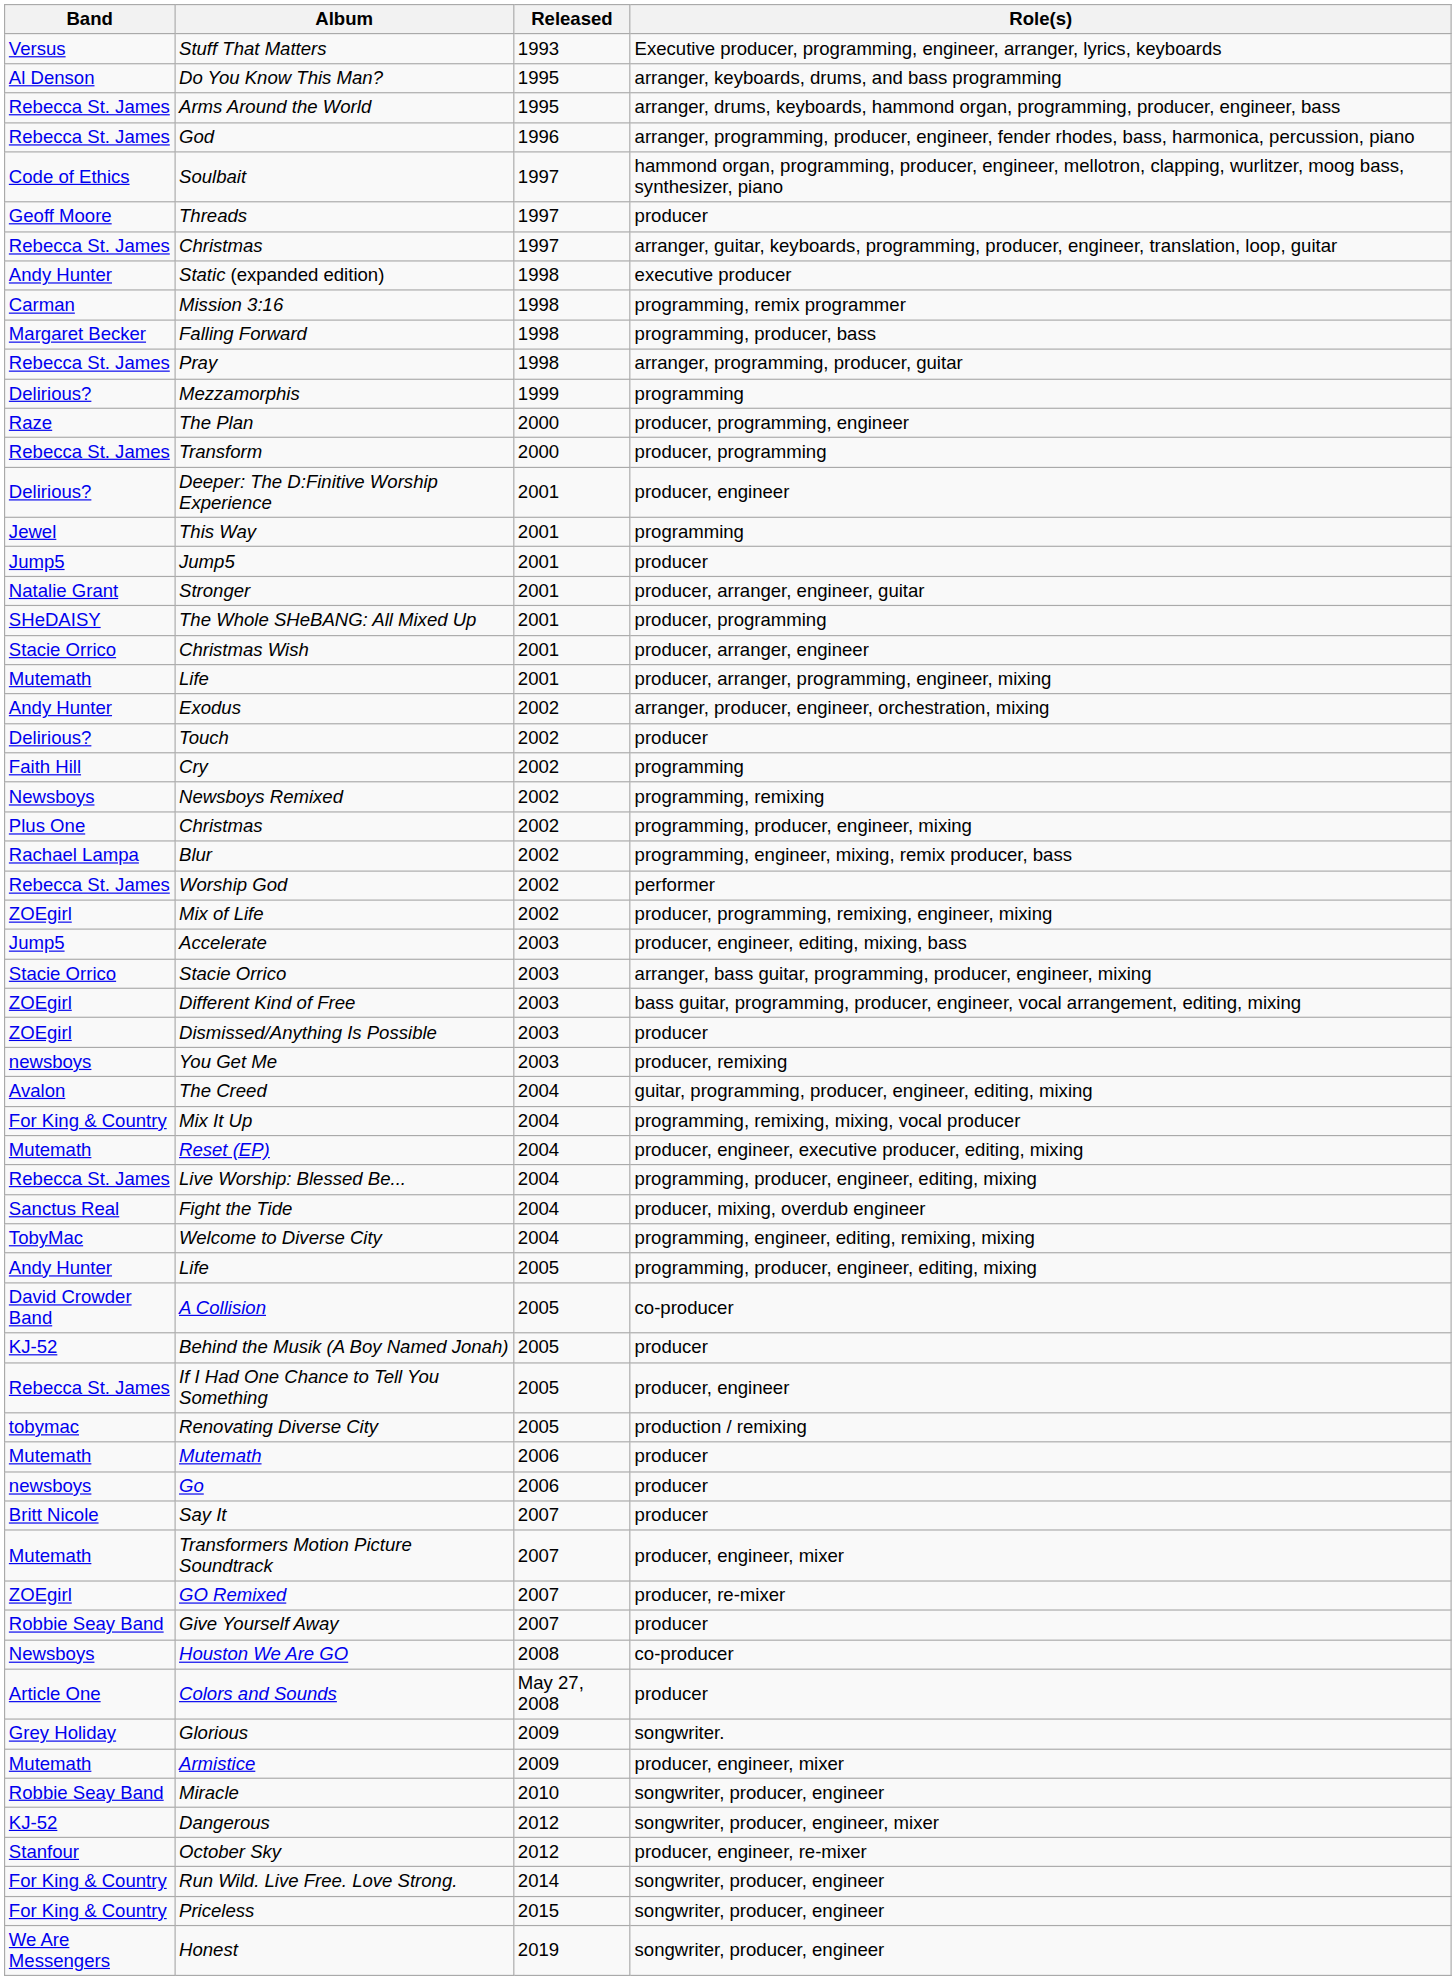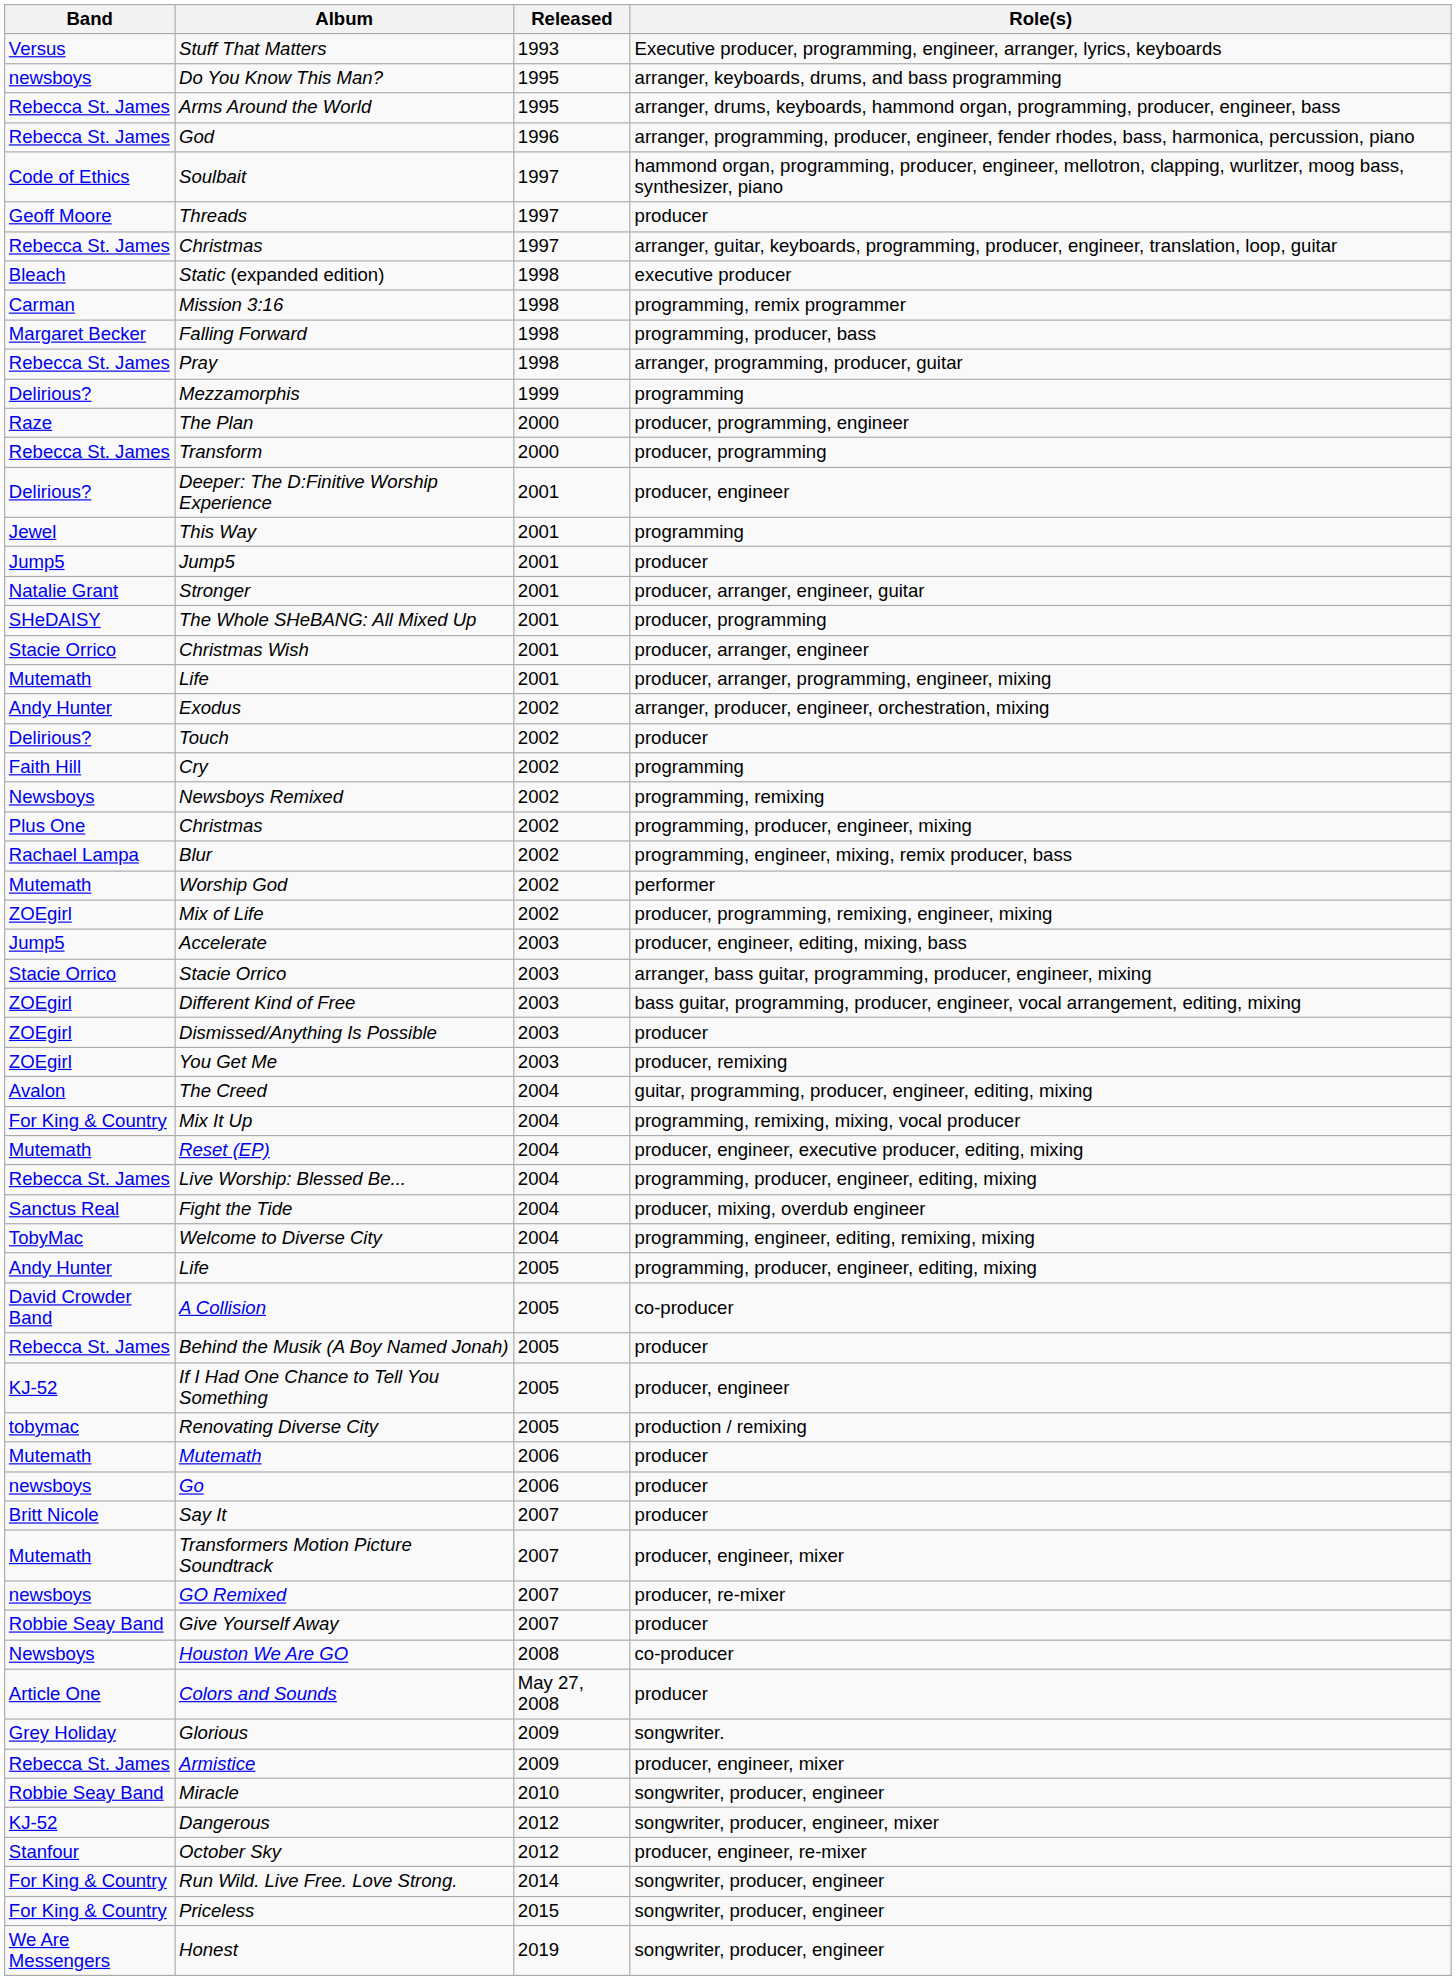Do You Know This Man? | Band: Al Denson -> newsboys
Static (expanded edition) | Band: Andy Hunter -> Bleach
Worship God | Band: Rebecca St. James -> Mutemath
You Get Me | Band: newsboys -> ZOEgirl
Behind the Musik (A Boy Named Jonah) | Band: KJ-52 -> Rebecca St. James
If I Had One Chance to Tell You Something | Band: Rebecca St. James -> KJ-52
GO Remixed | Band: ZOEgirl -> newsboys
Armistice | Band: Mutemath -> Rebecca St. James
